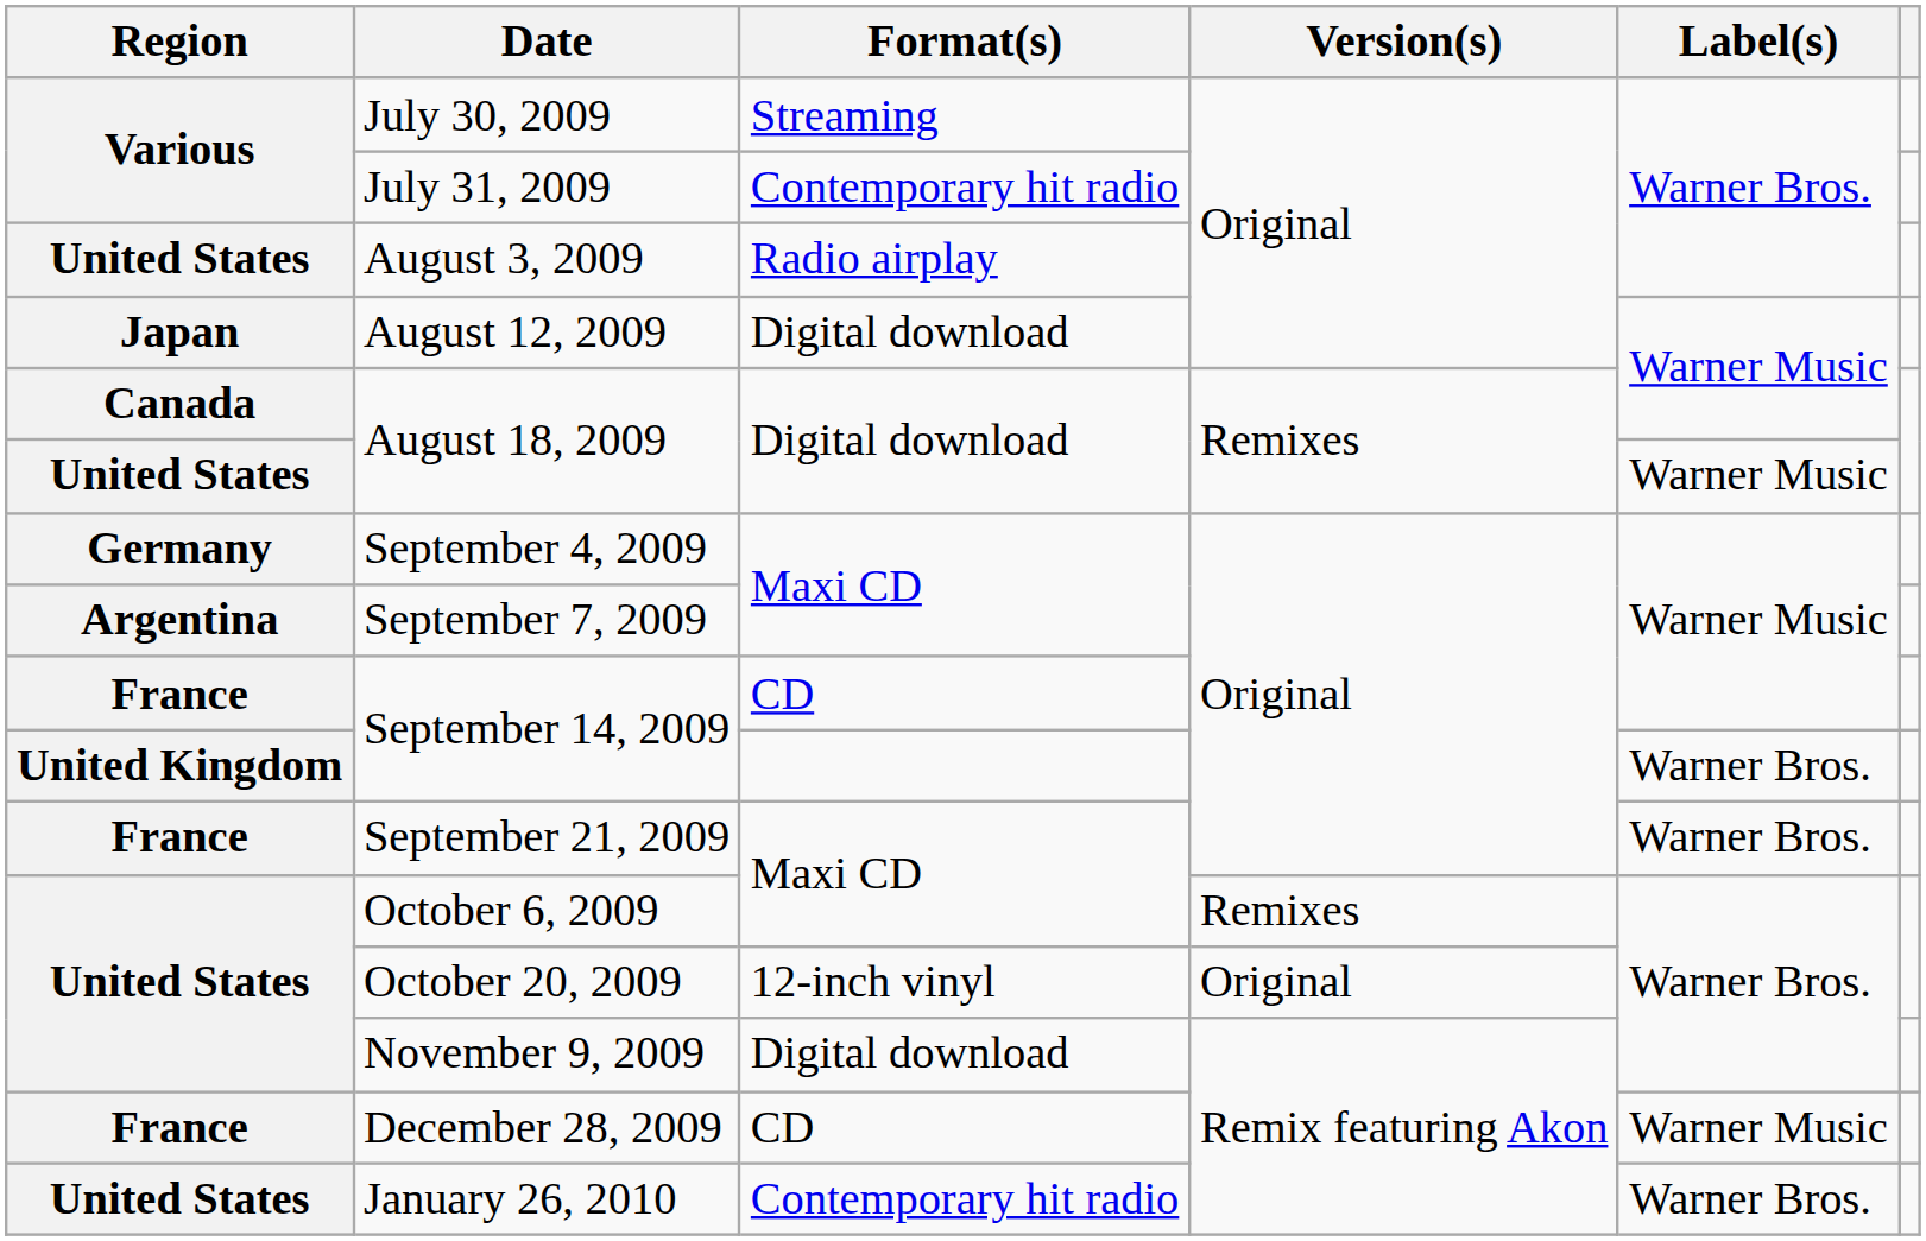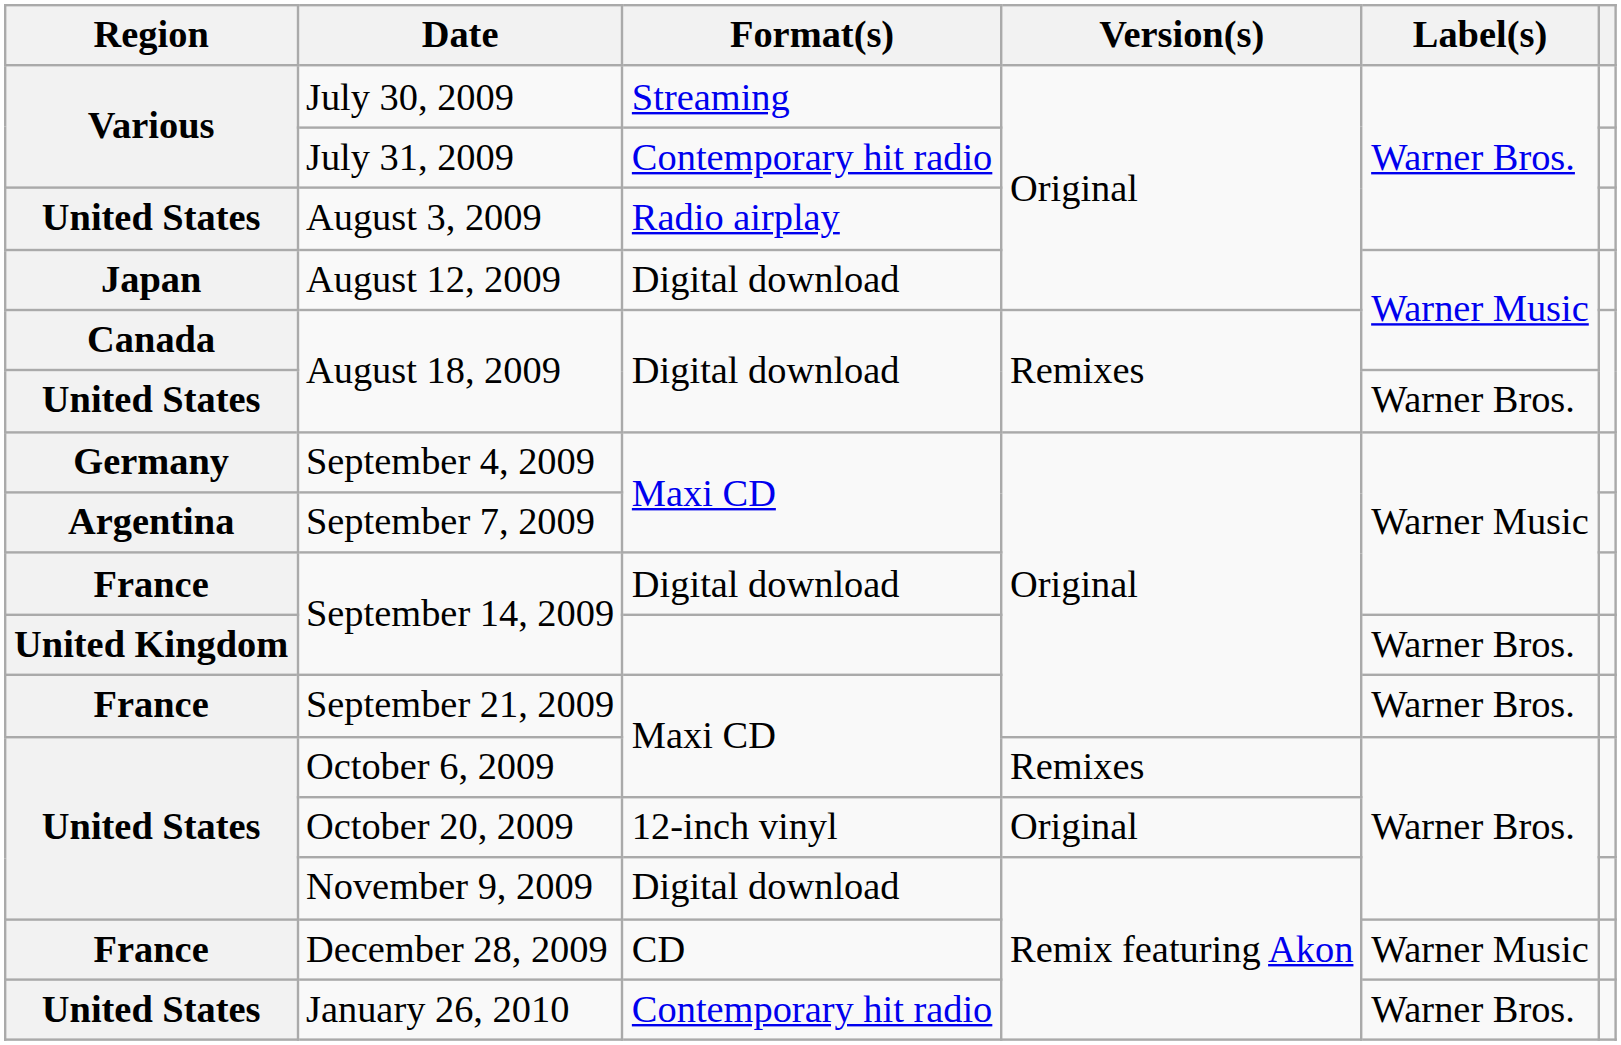United States / August 18, 2009 | Label(s): Warner Music -> Warner Bros.
France / September 14, 2009 | Format(s): CD -> Digital download
